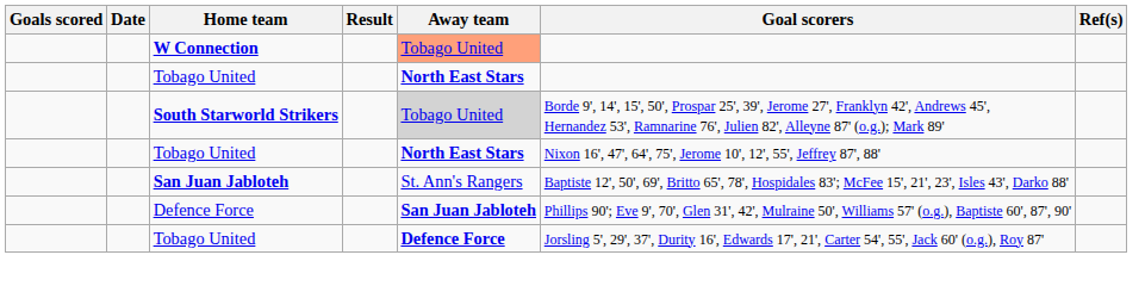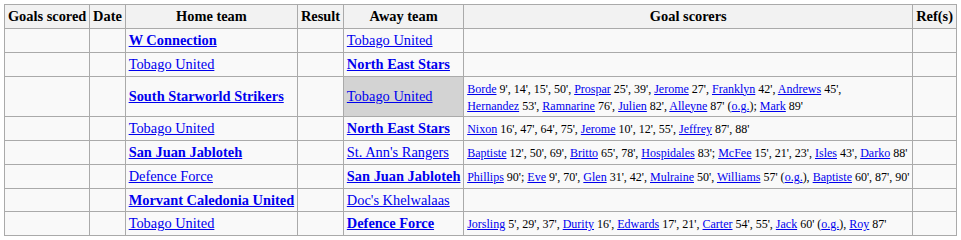W Connection | Away team: lightsalmon background -> no background
+ row: Morvant Caledonia United | Doc's Khelwalaas
